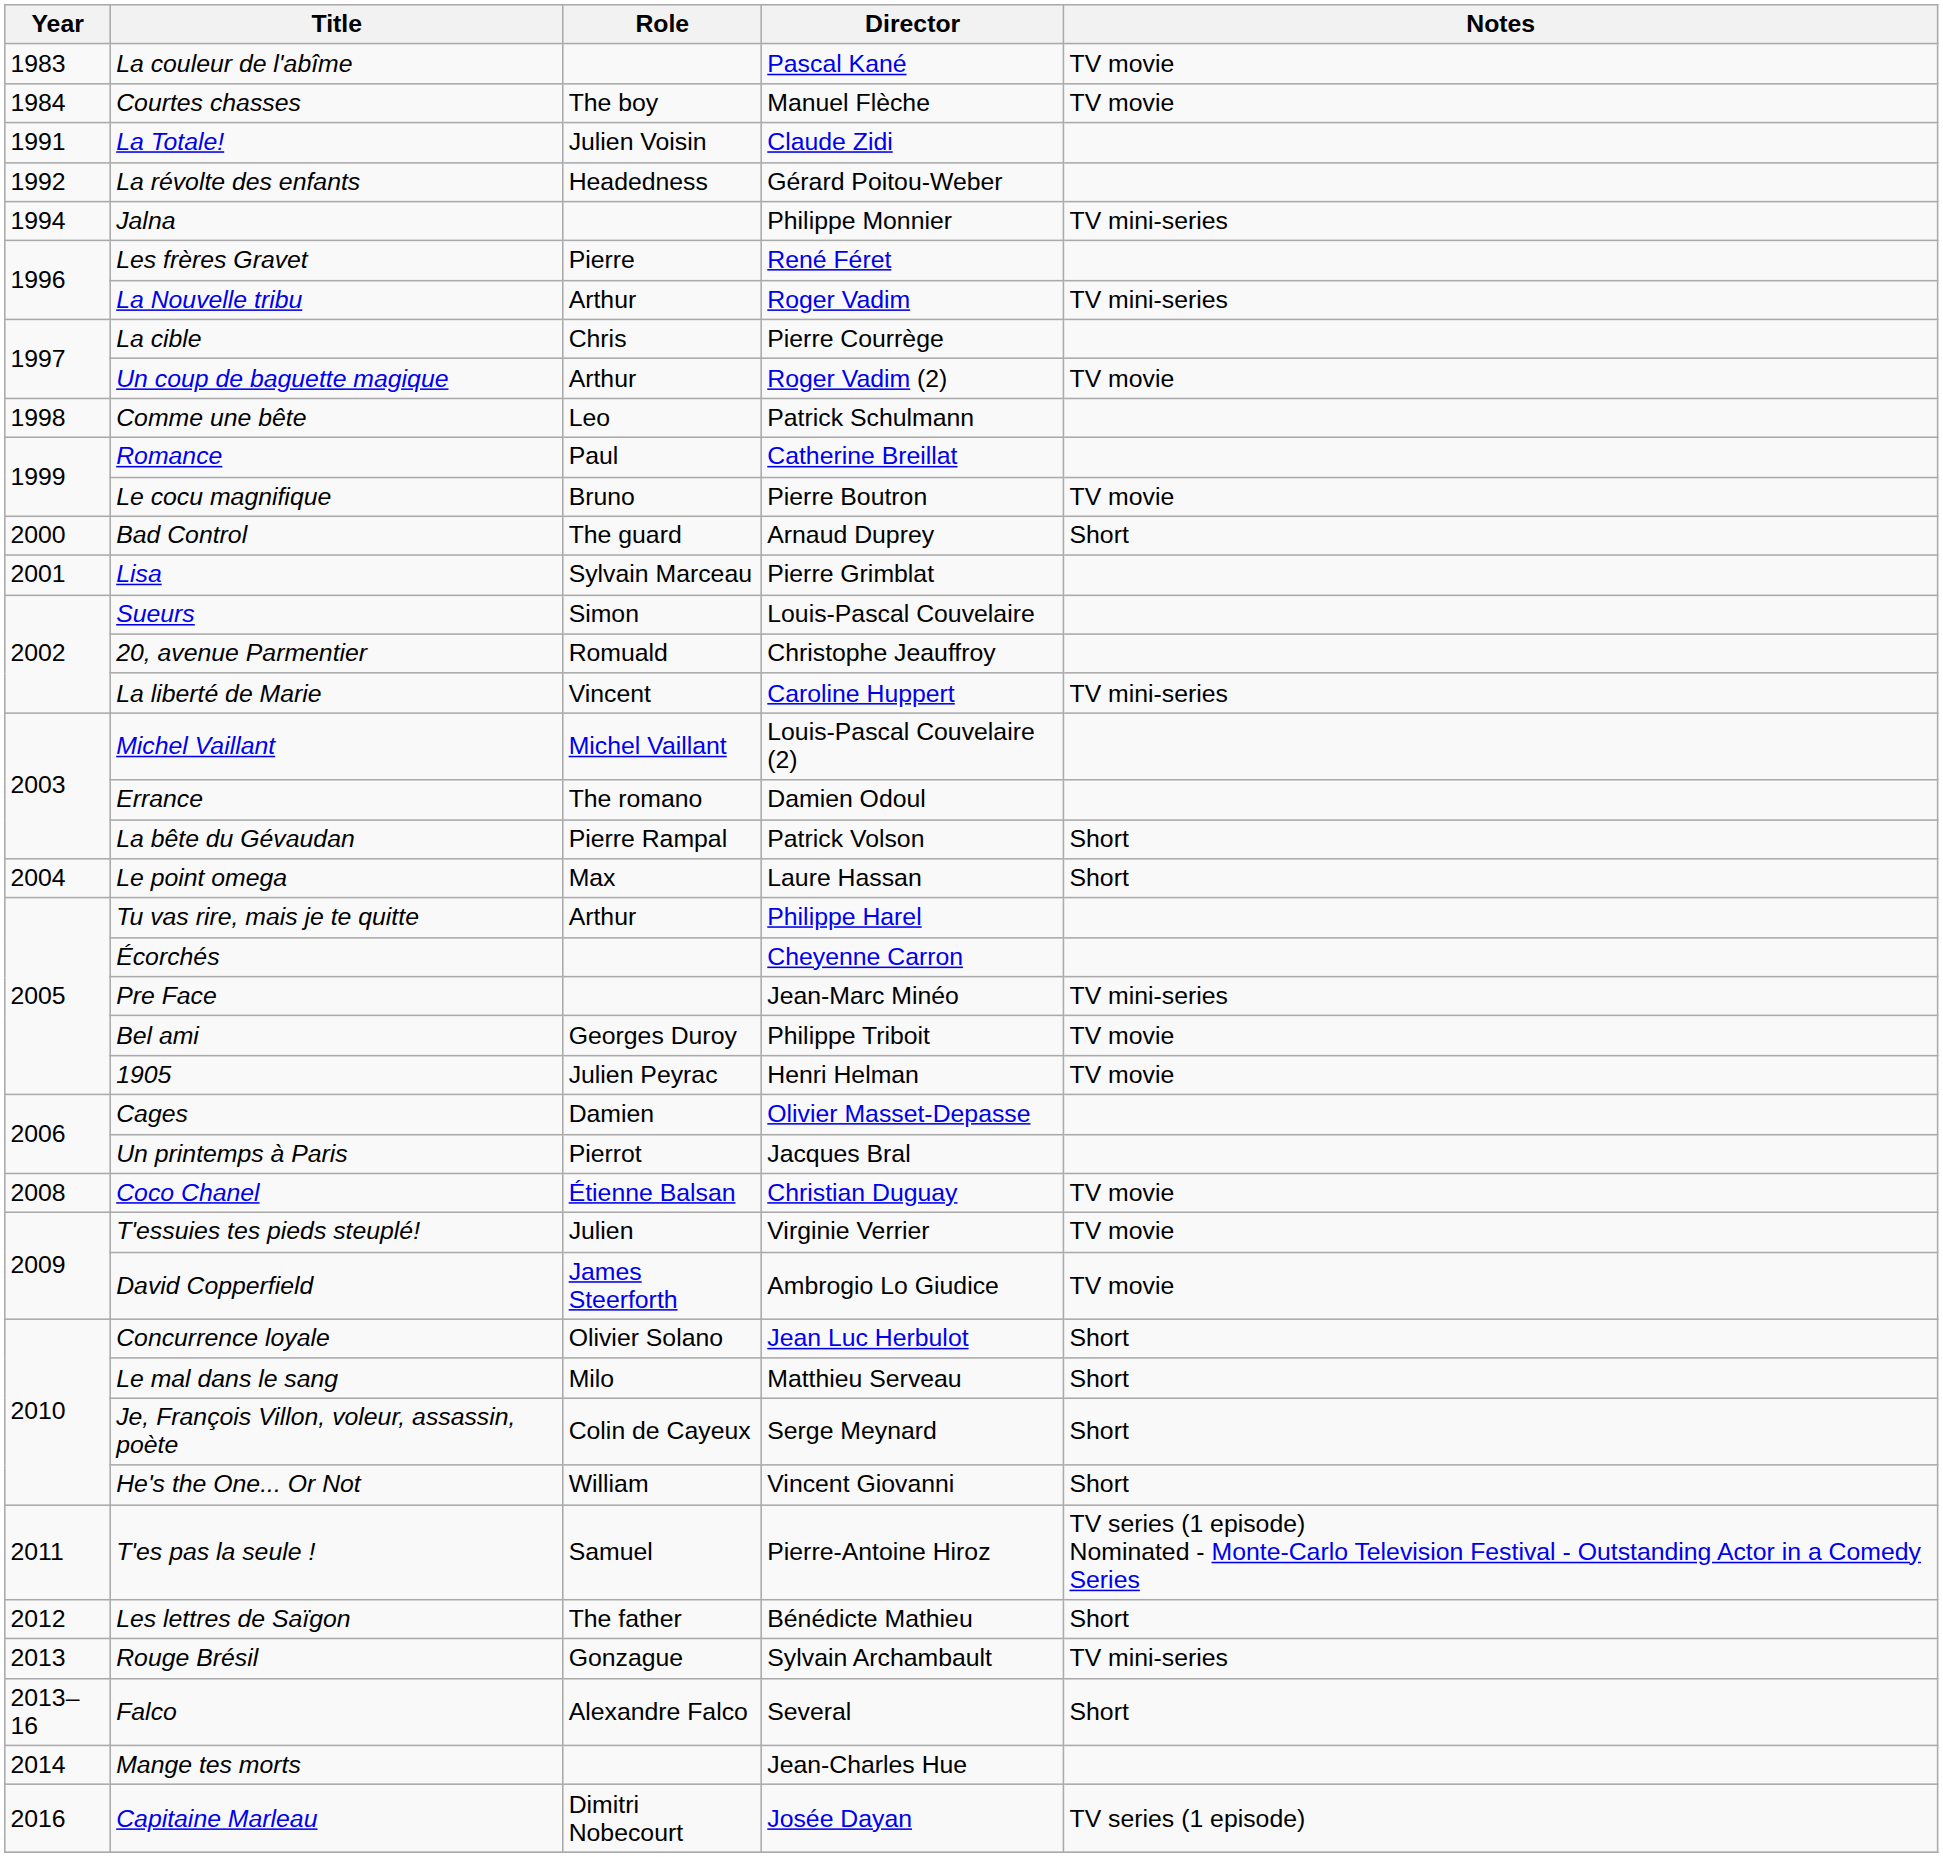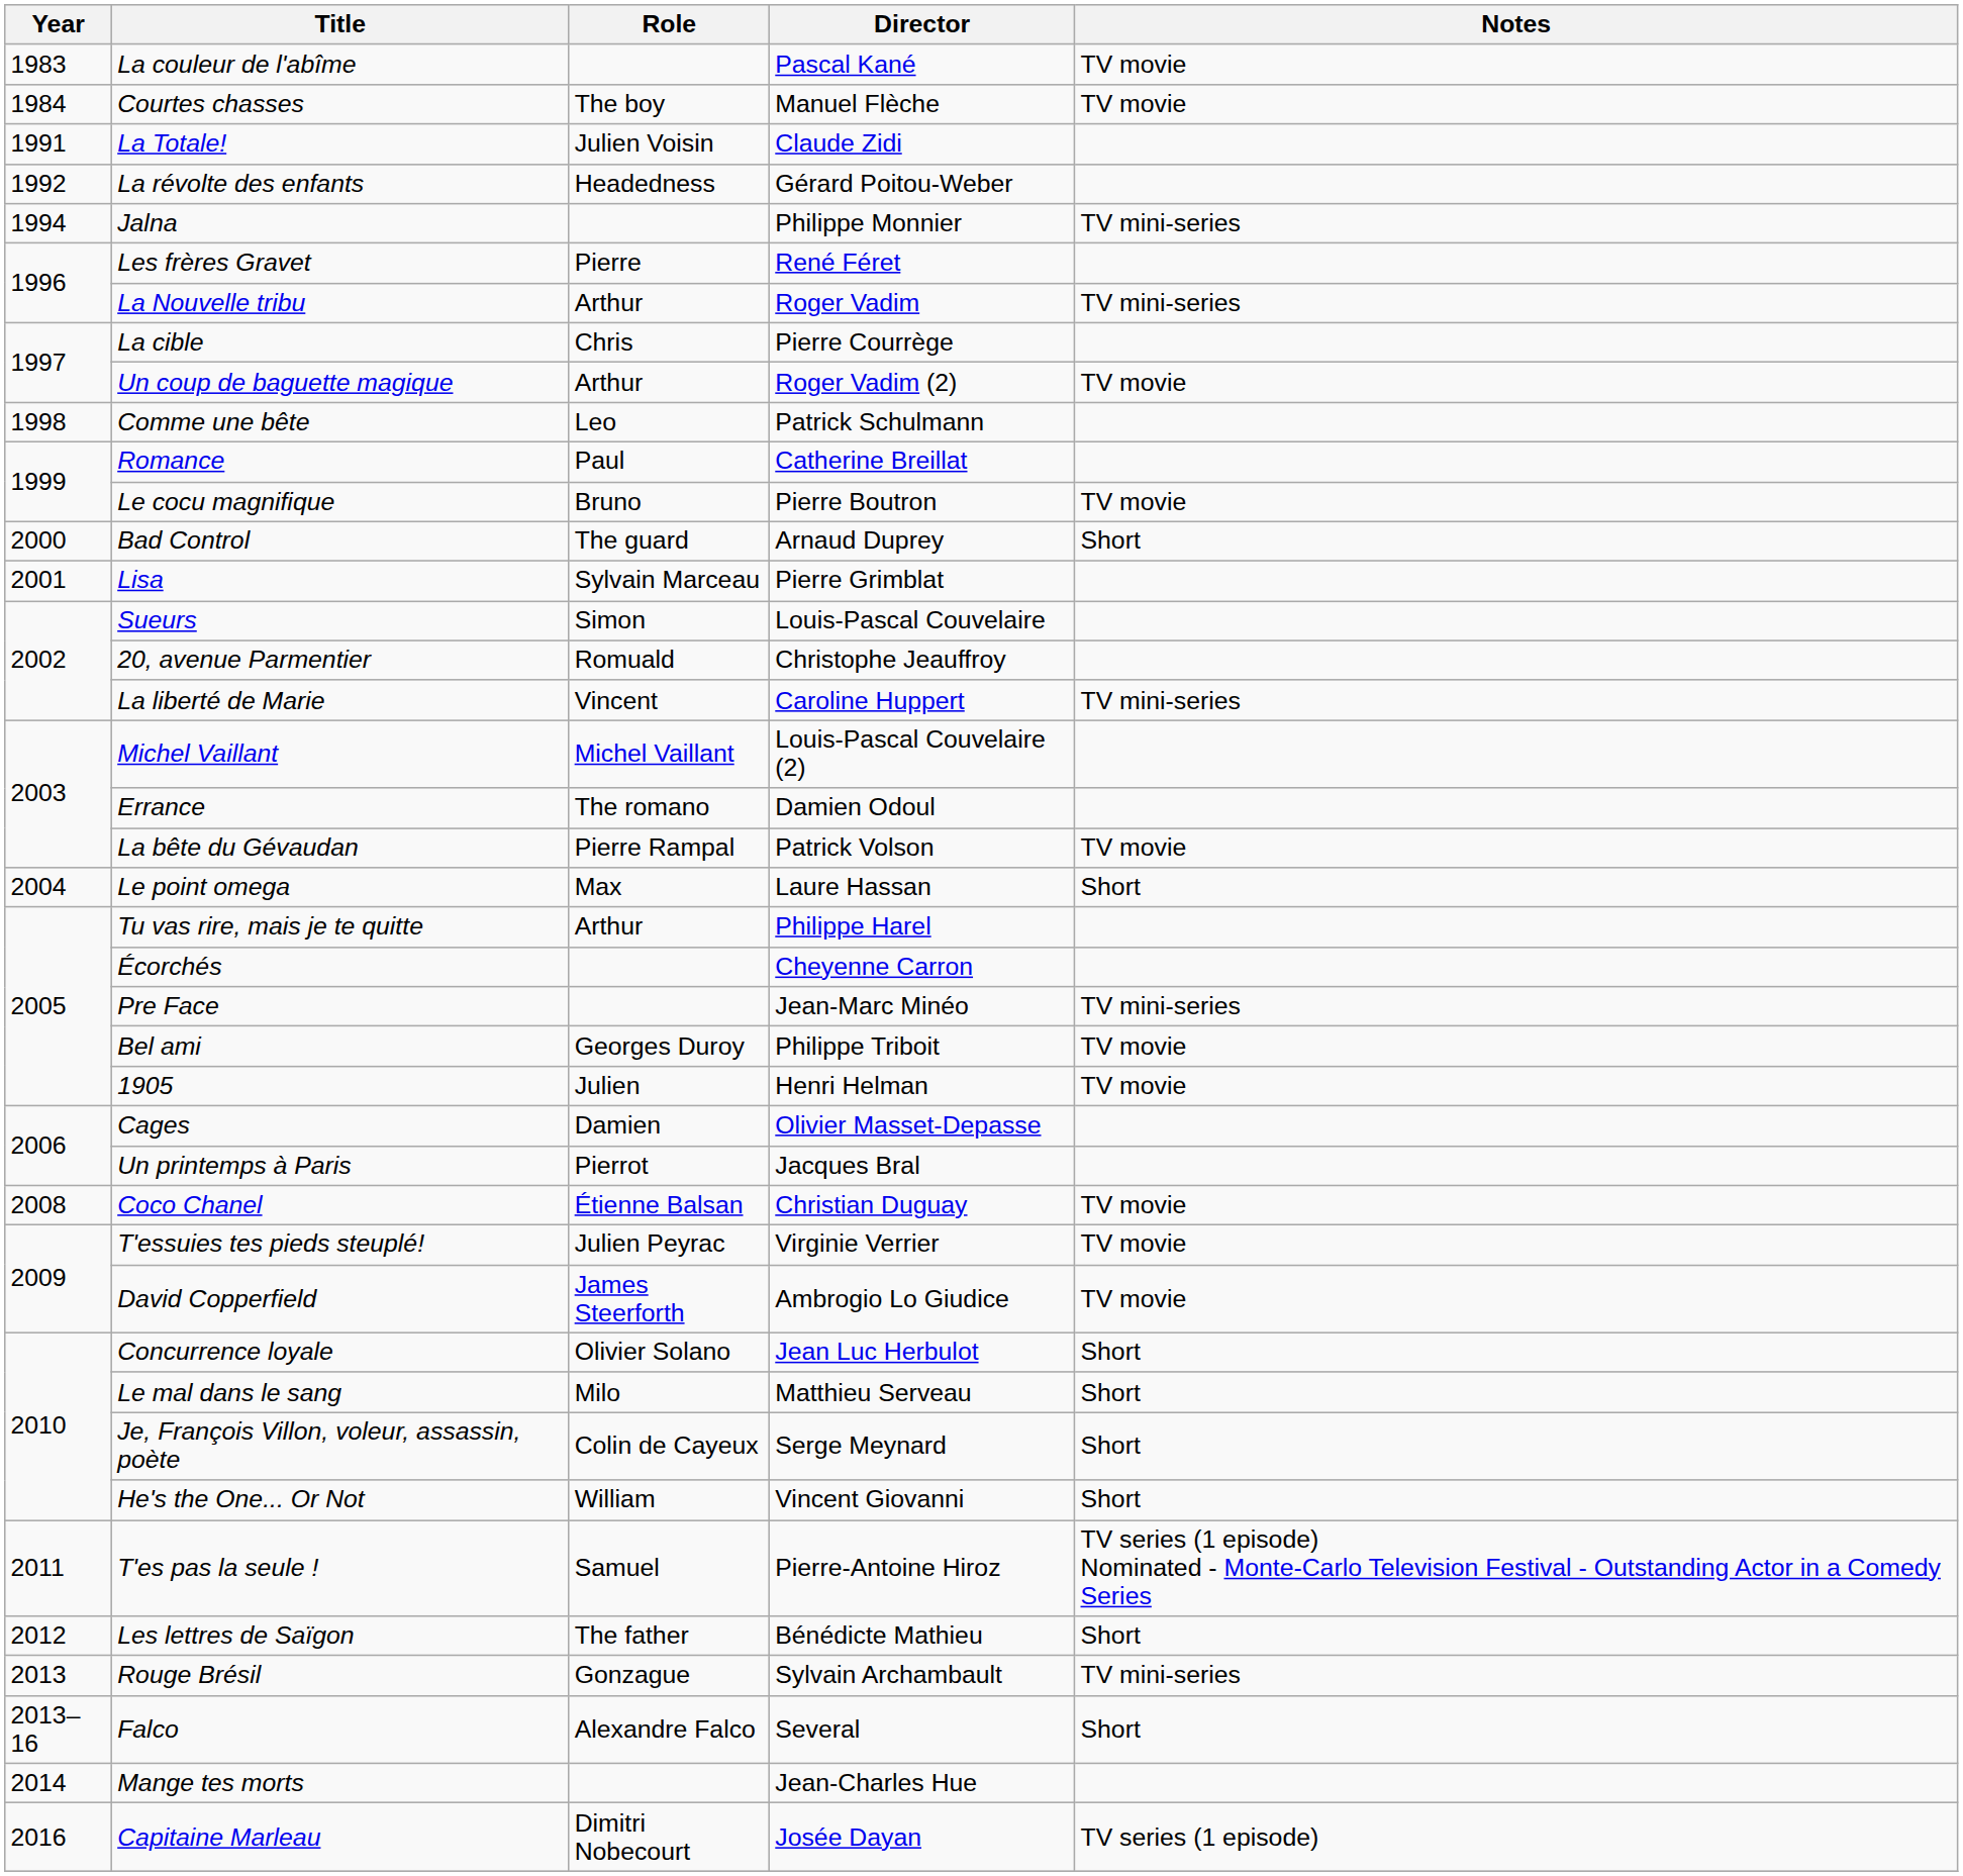La bête du Gévaudan | Notes: Short -> TV movie
1905 | Role: Julien Peyrac -> Julien
T'essuies tes pieds steuplé! | Role: Julien -> Julien Peyrac
